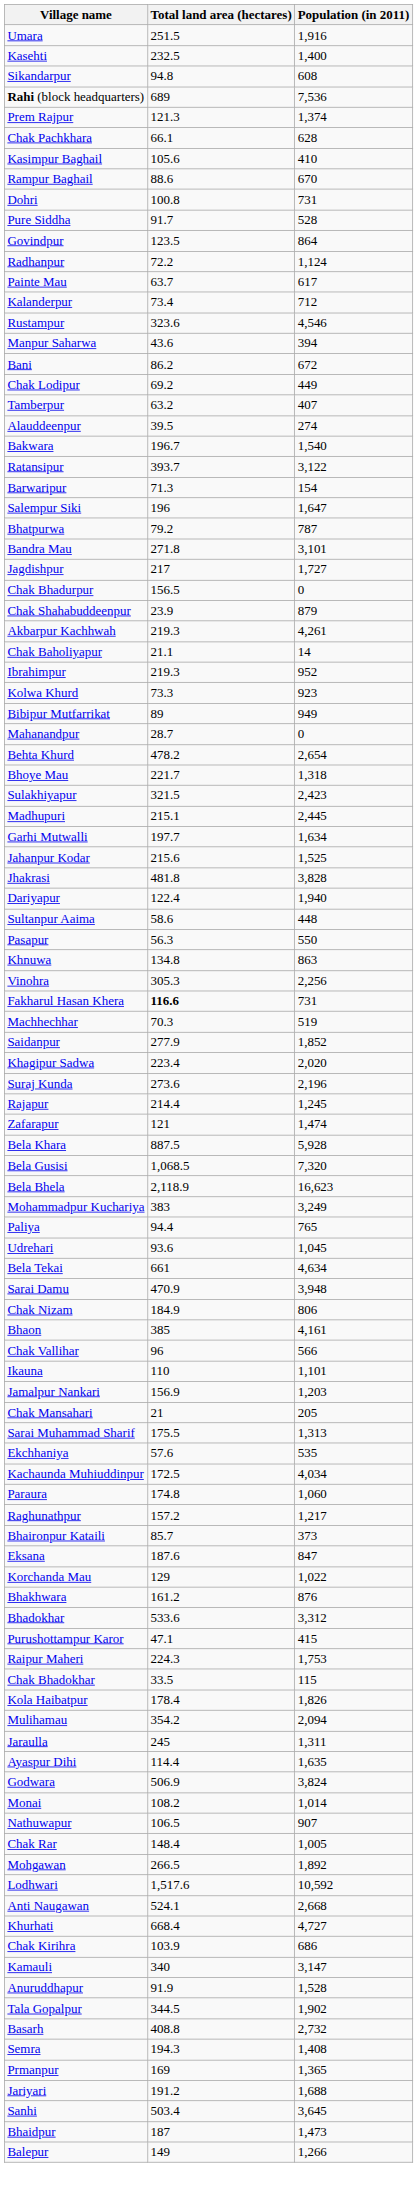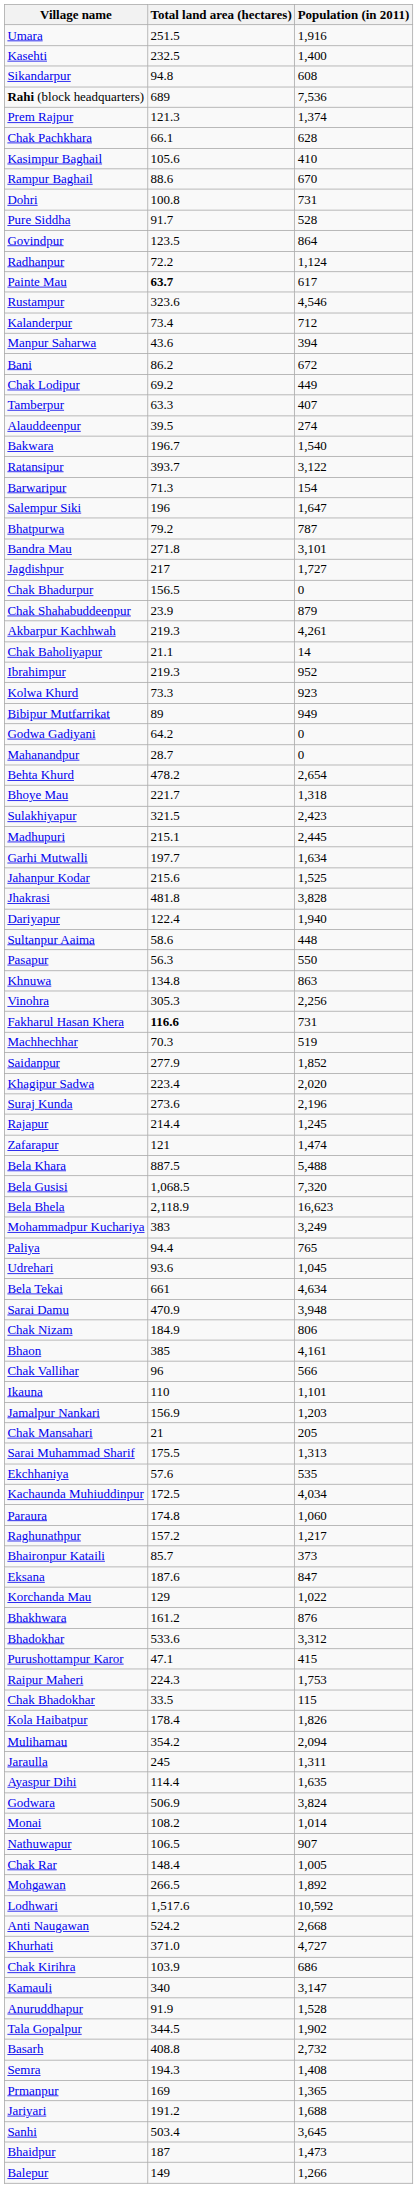Painte Mau | Total land area (hectares): normal -> bold
rows swapped: Kalanderpur <-> Rustampur
Tamberpur | Total land area (hectares): 63.2 -> 63.3
+ row: Godwa Gadiyani | 64.2 | 0
Bela Khara | Population (in 2011): 5,928 -> 5,488
Anti Naugawan | Total land area (hectares): 524.1 -> 524.2
Khurhati | Total land area (hectares): 668.4 -> 371.0
